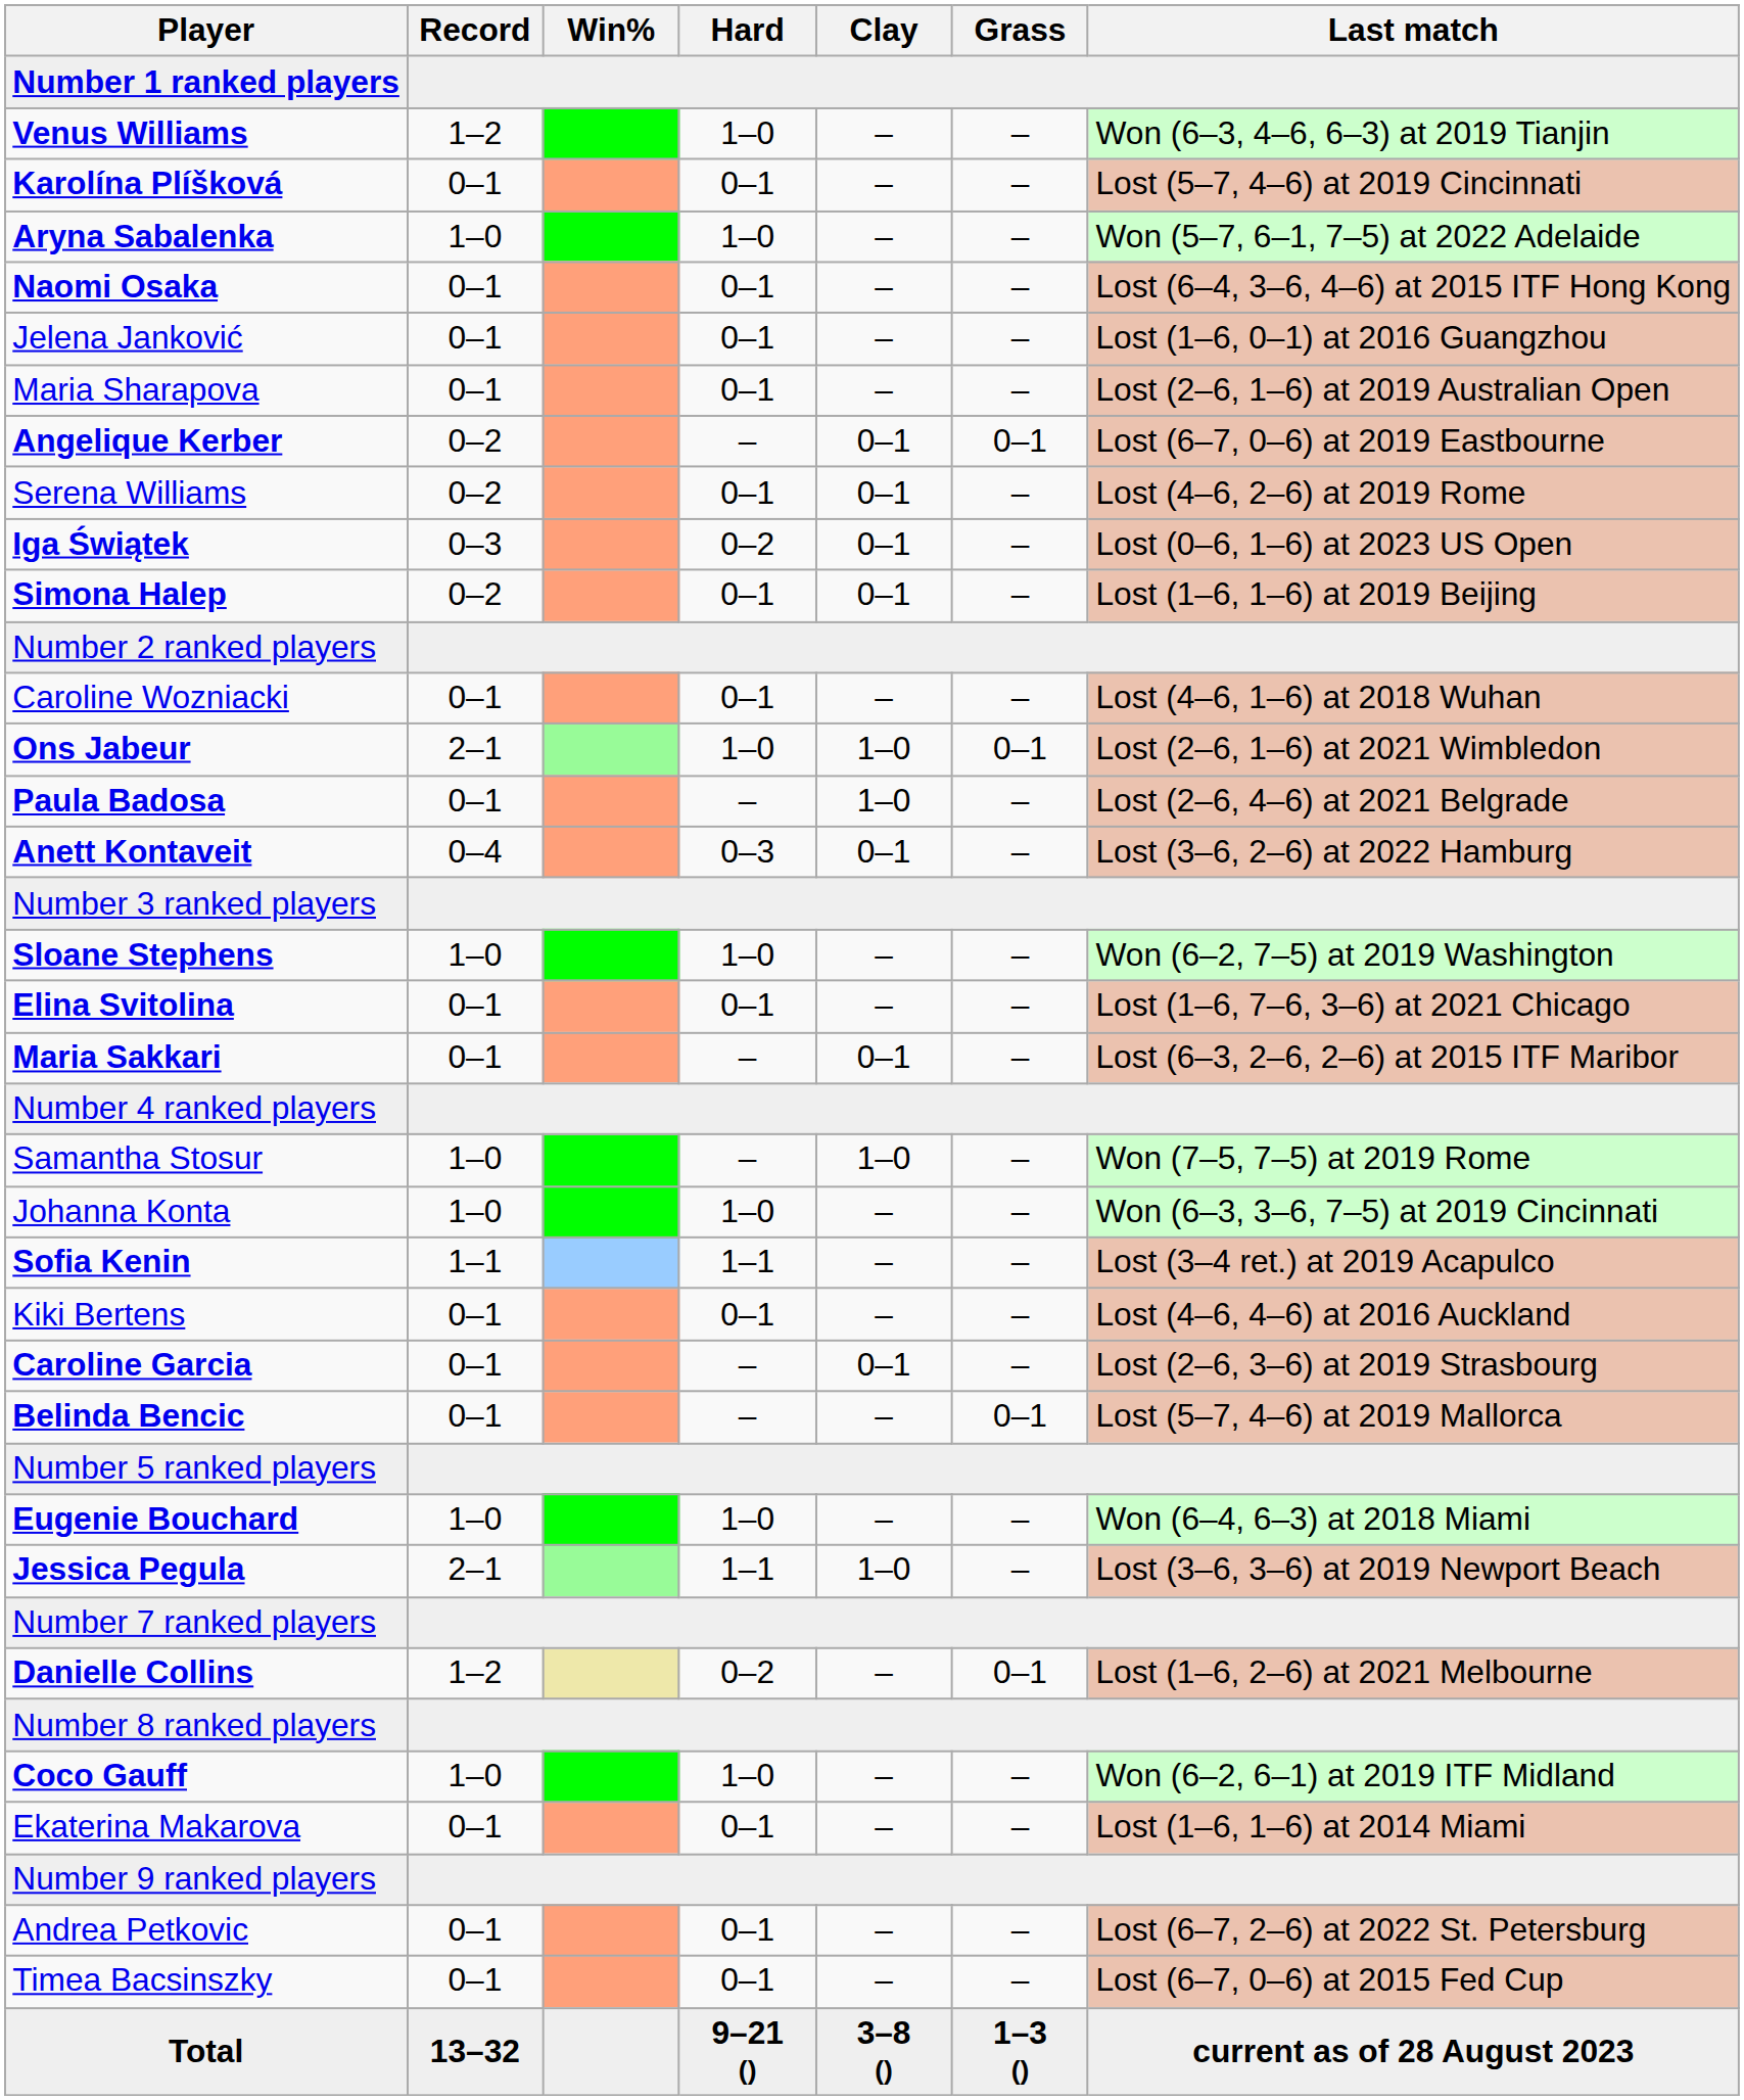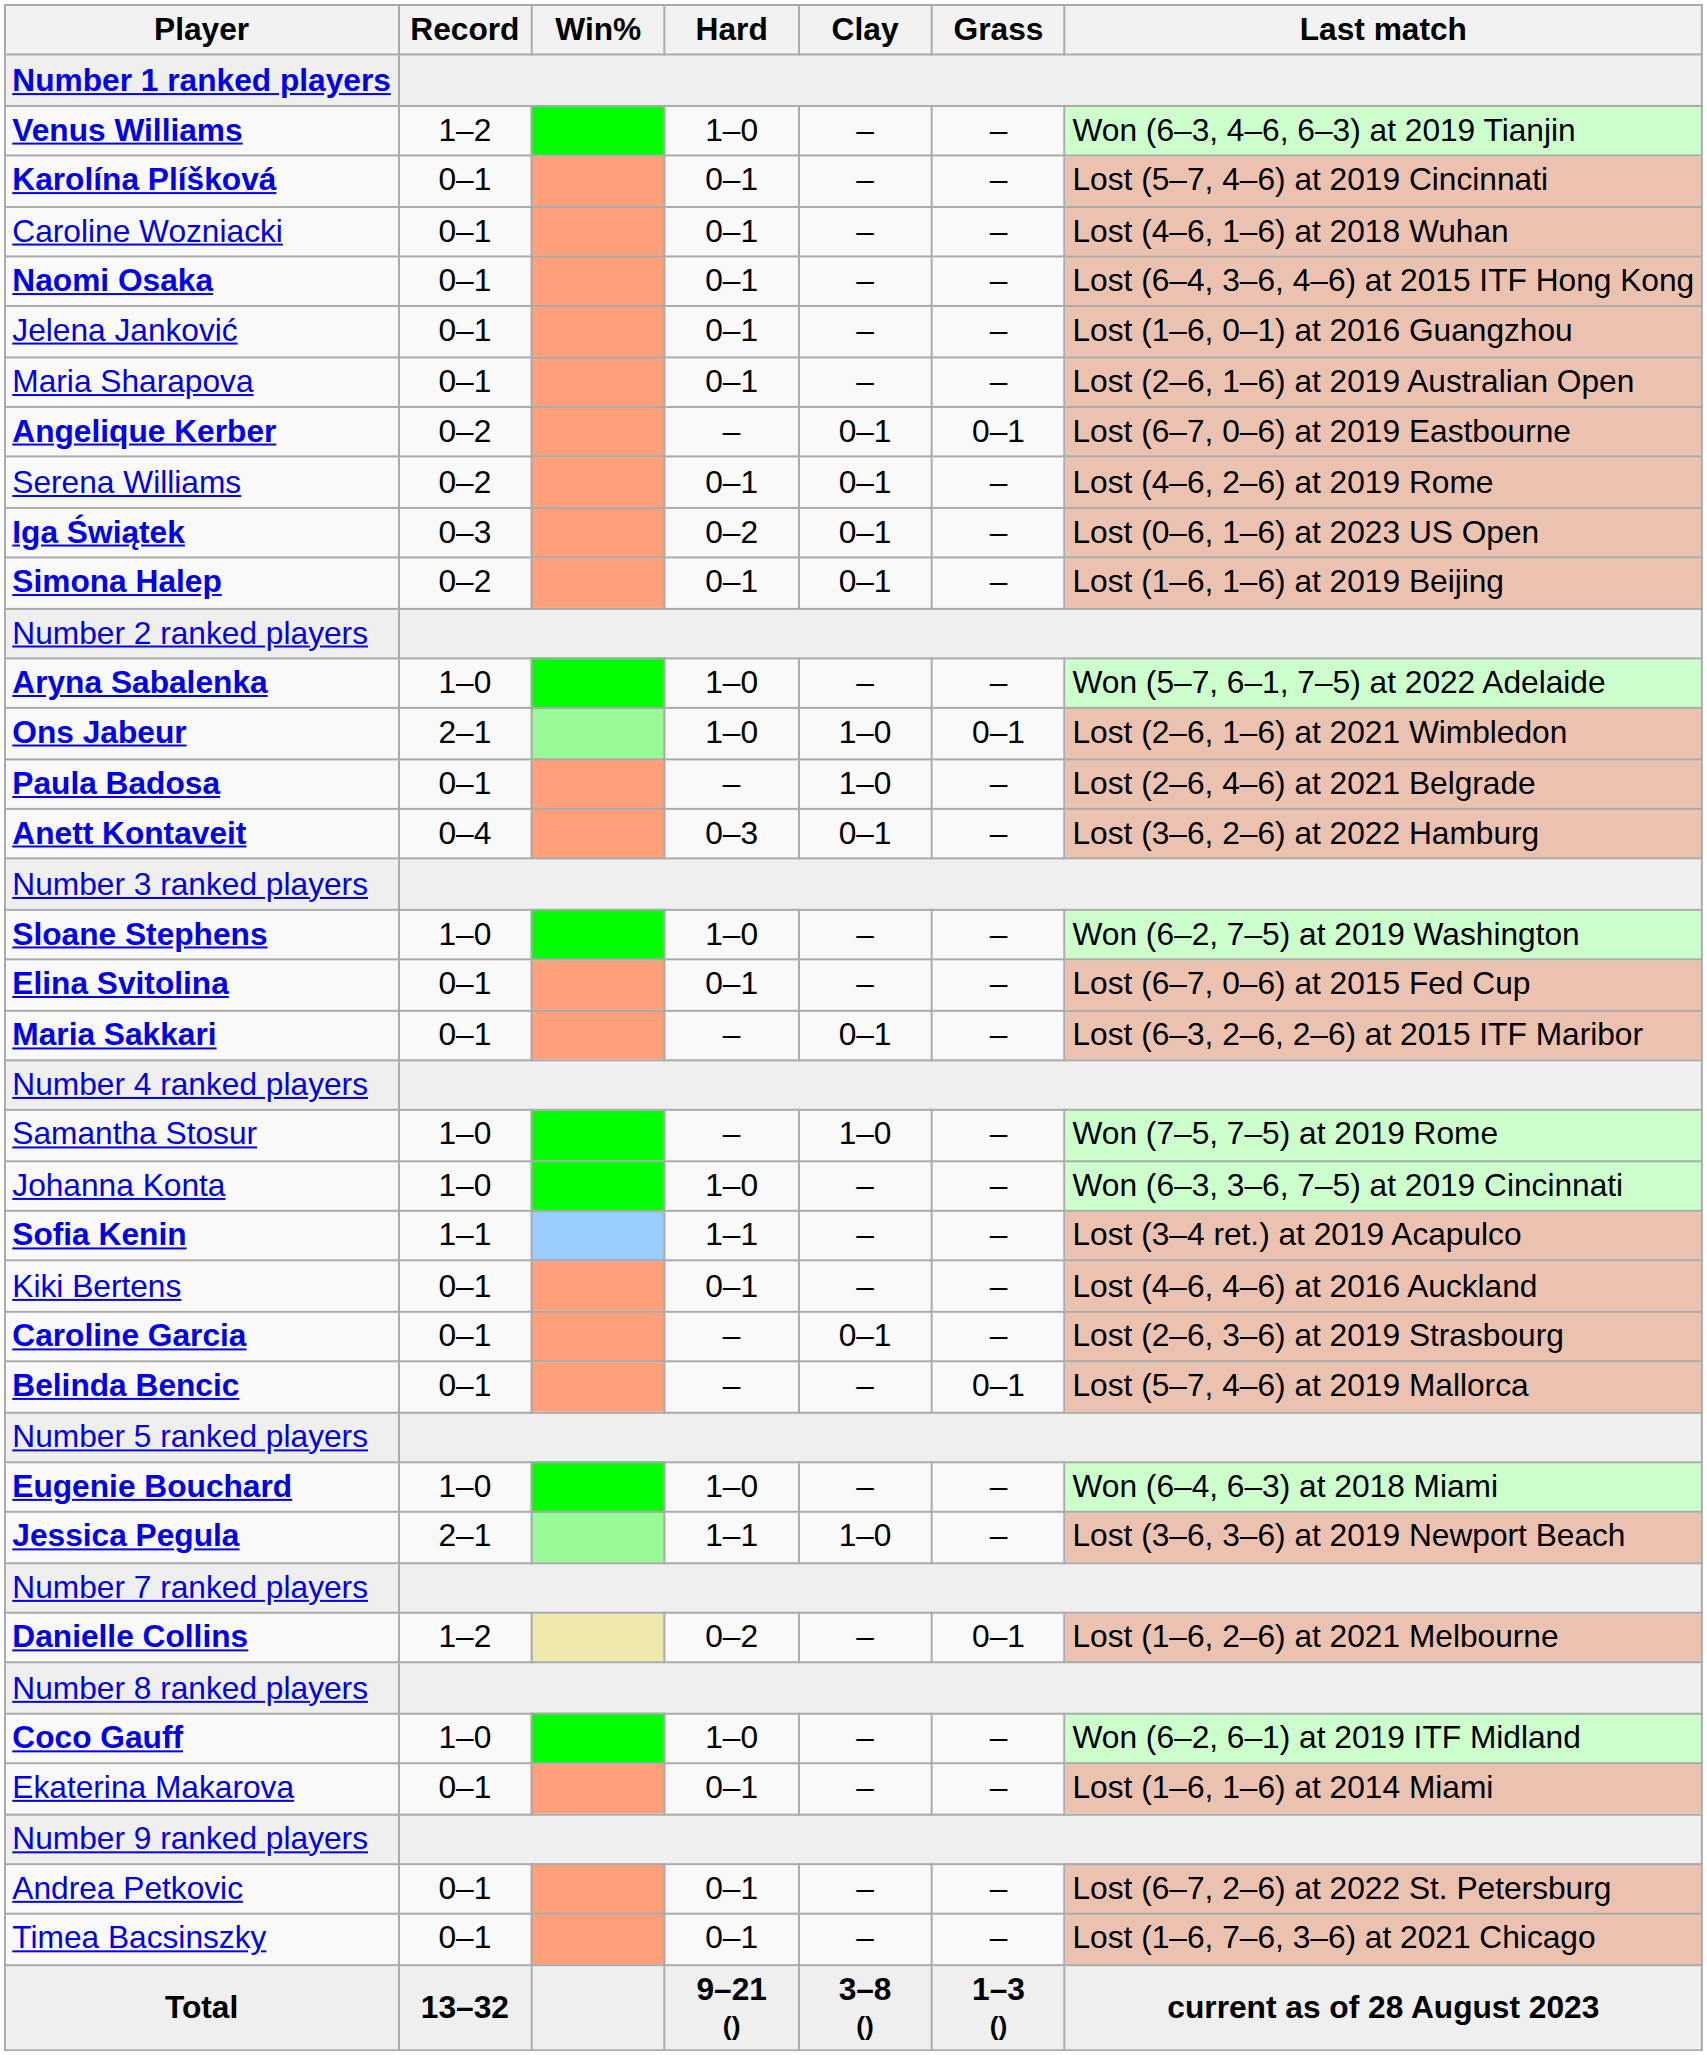rows swapped: Caroline Wozniacki <-> Aryna Sabalenka
Elina Svitolina | Last match: Lost (1–6, 7–6, 3–6) at 2021 Chicago -> Lost (6–7, 0–6) at 2015 Fed Cup
Timea Bacsinszky | Last match: Lost (6–7, 0–6) at 2015 Fed Cup -> Lost (1–6, 7–6, 3–6) at 2021 Chicago
